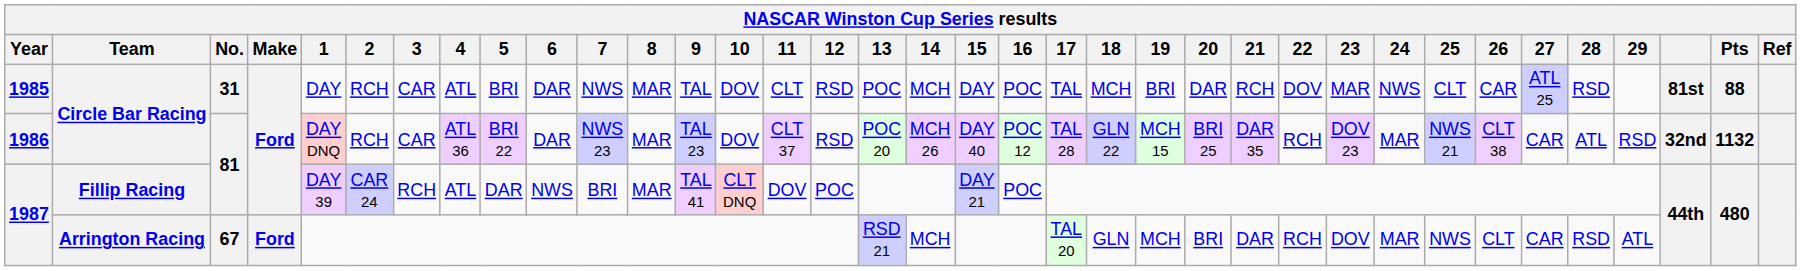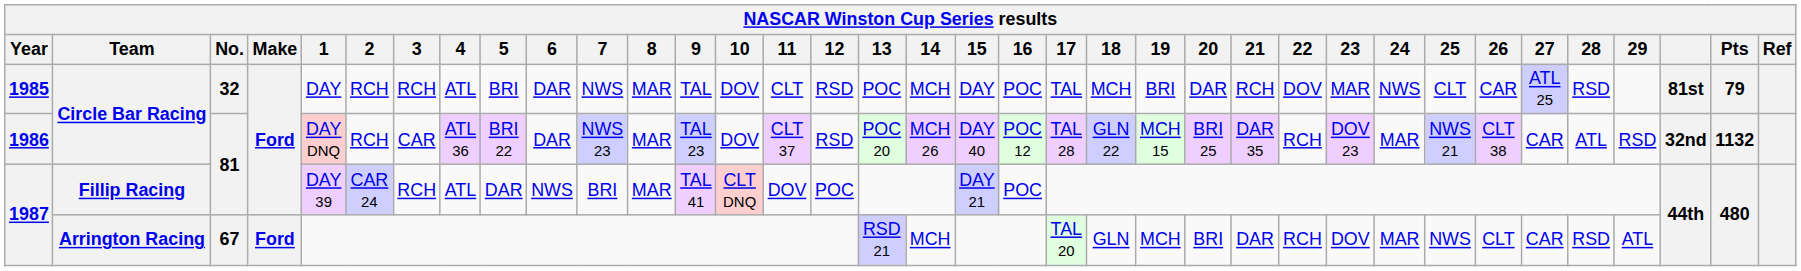1985 | No.: 31 -> 32
1985 | 3: CAR -> RCH
1985 | Pts: 88 -> 79
